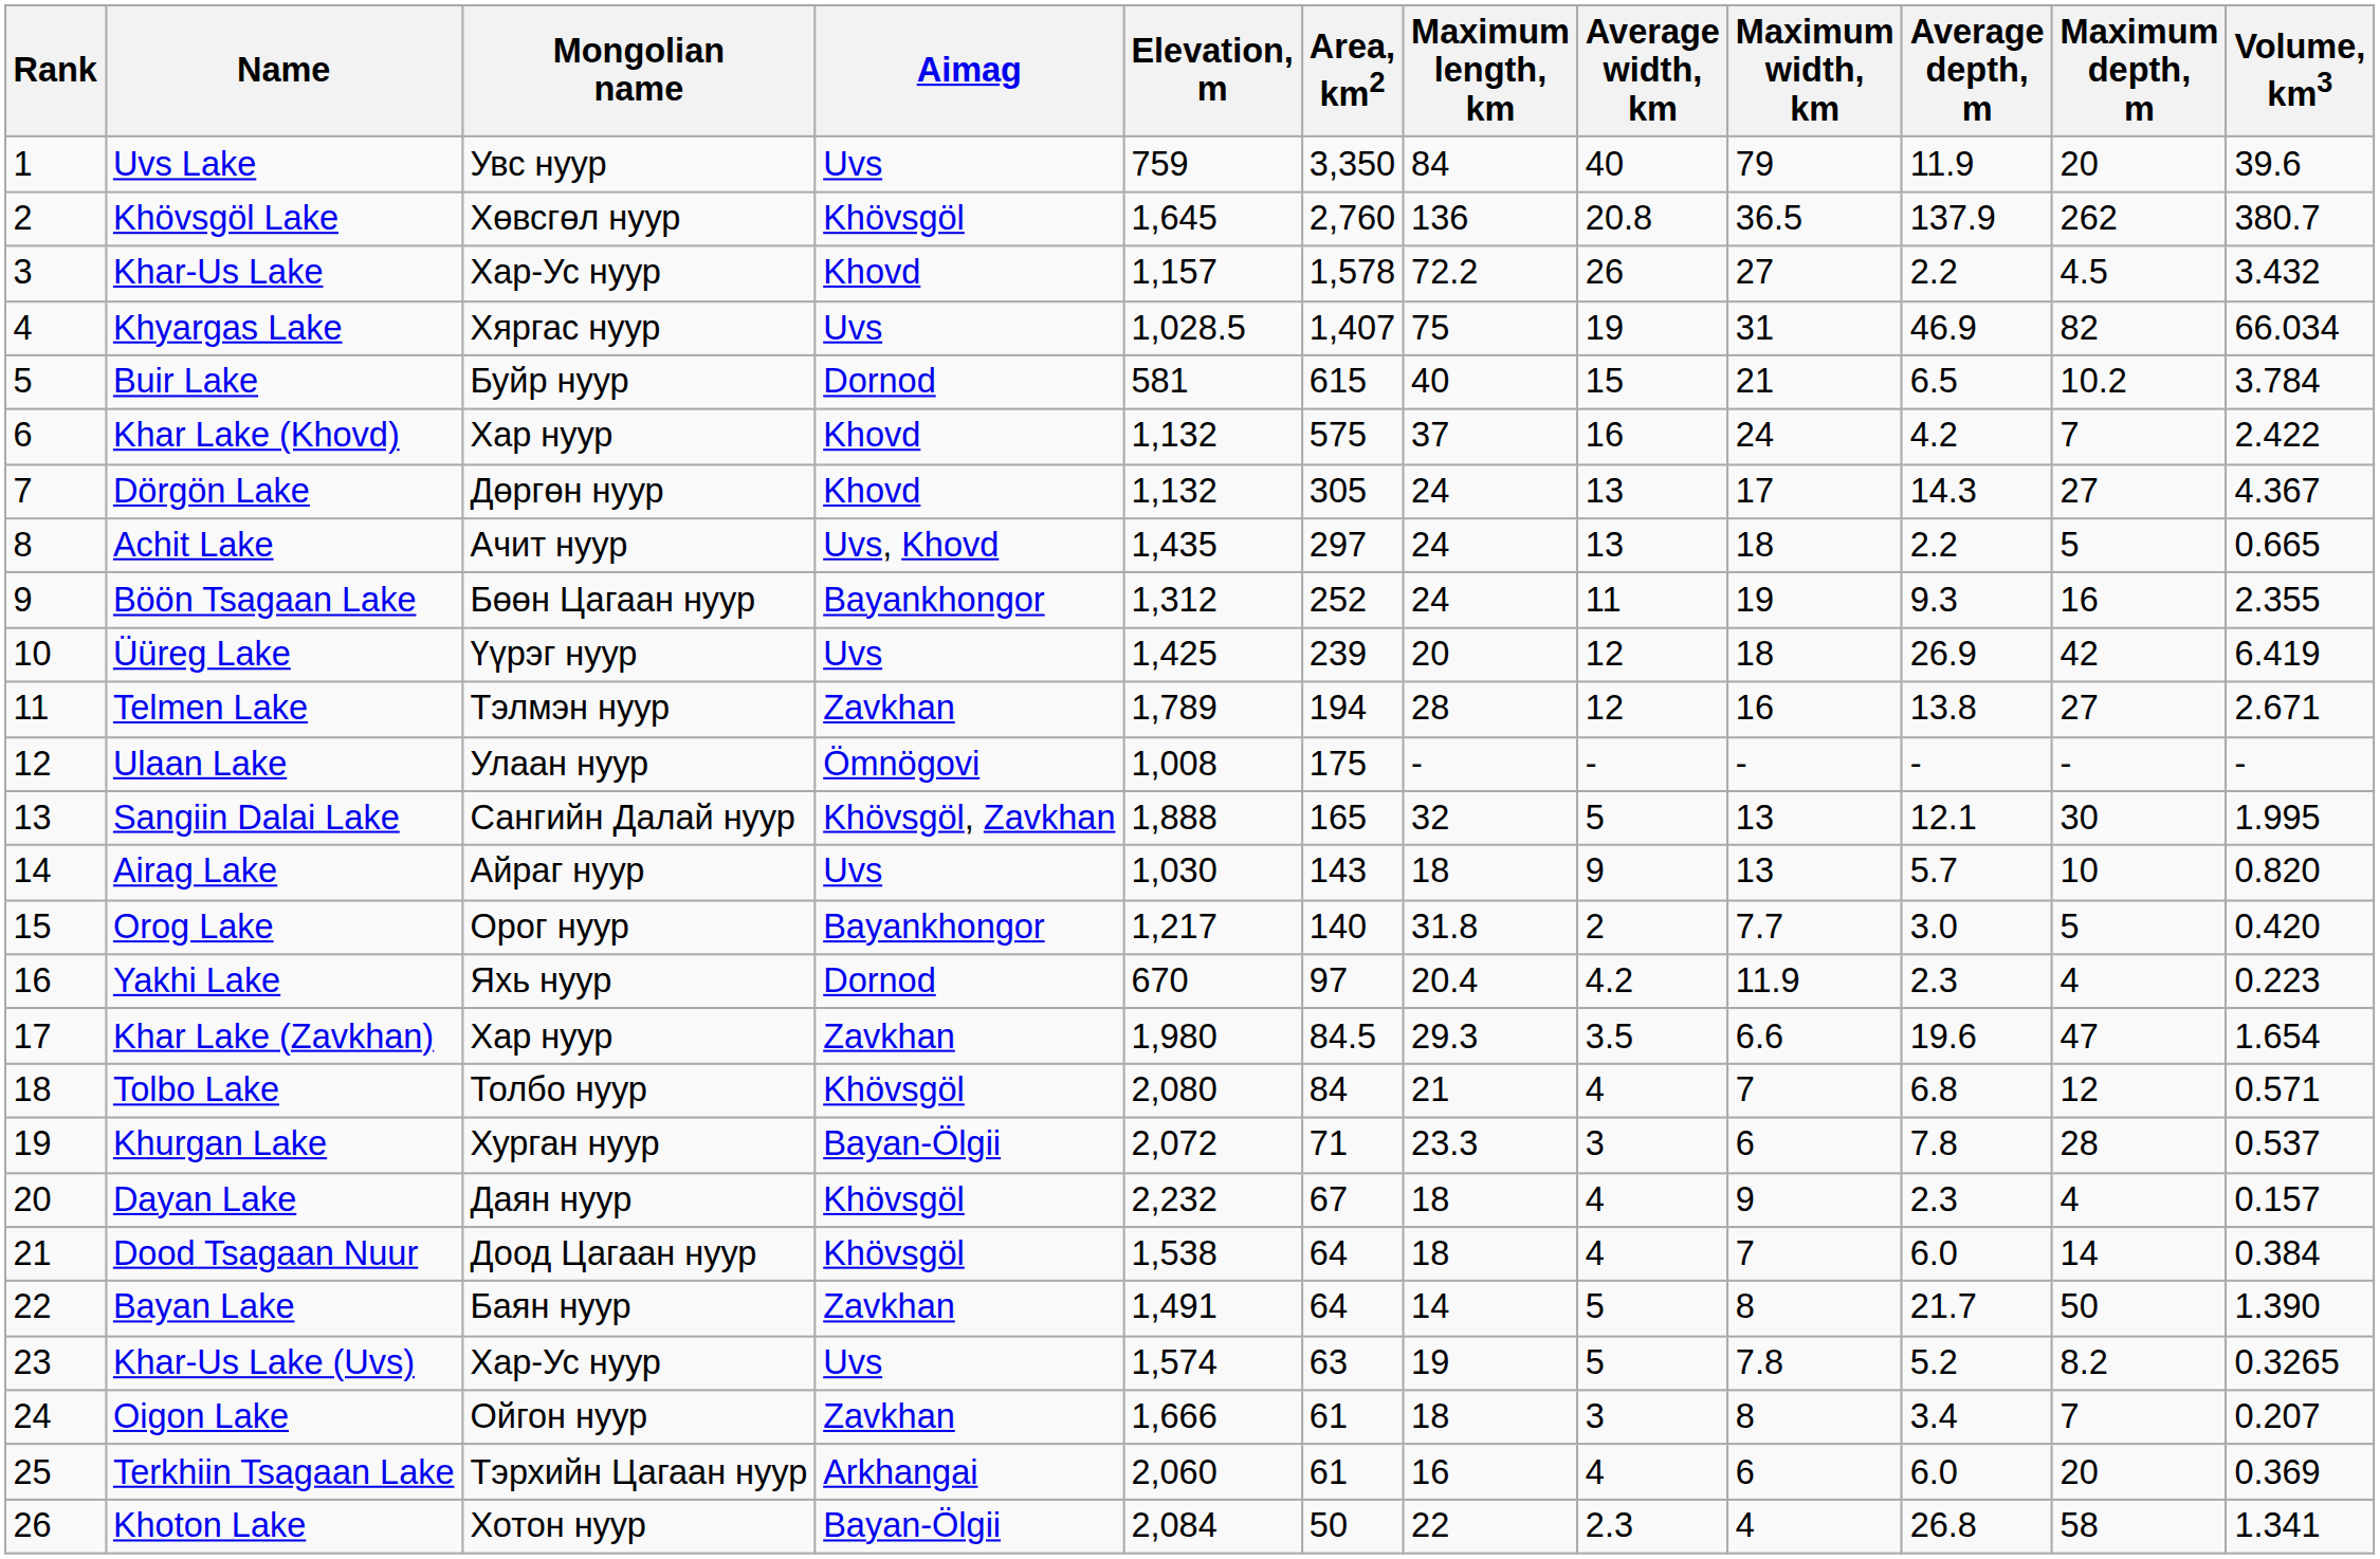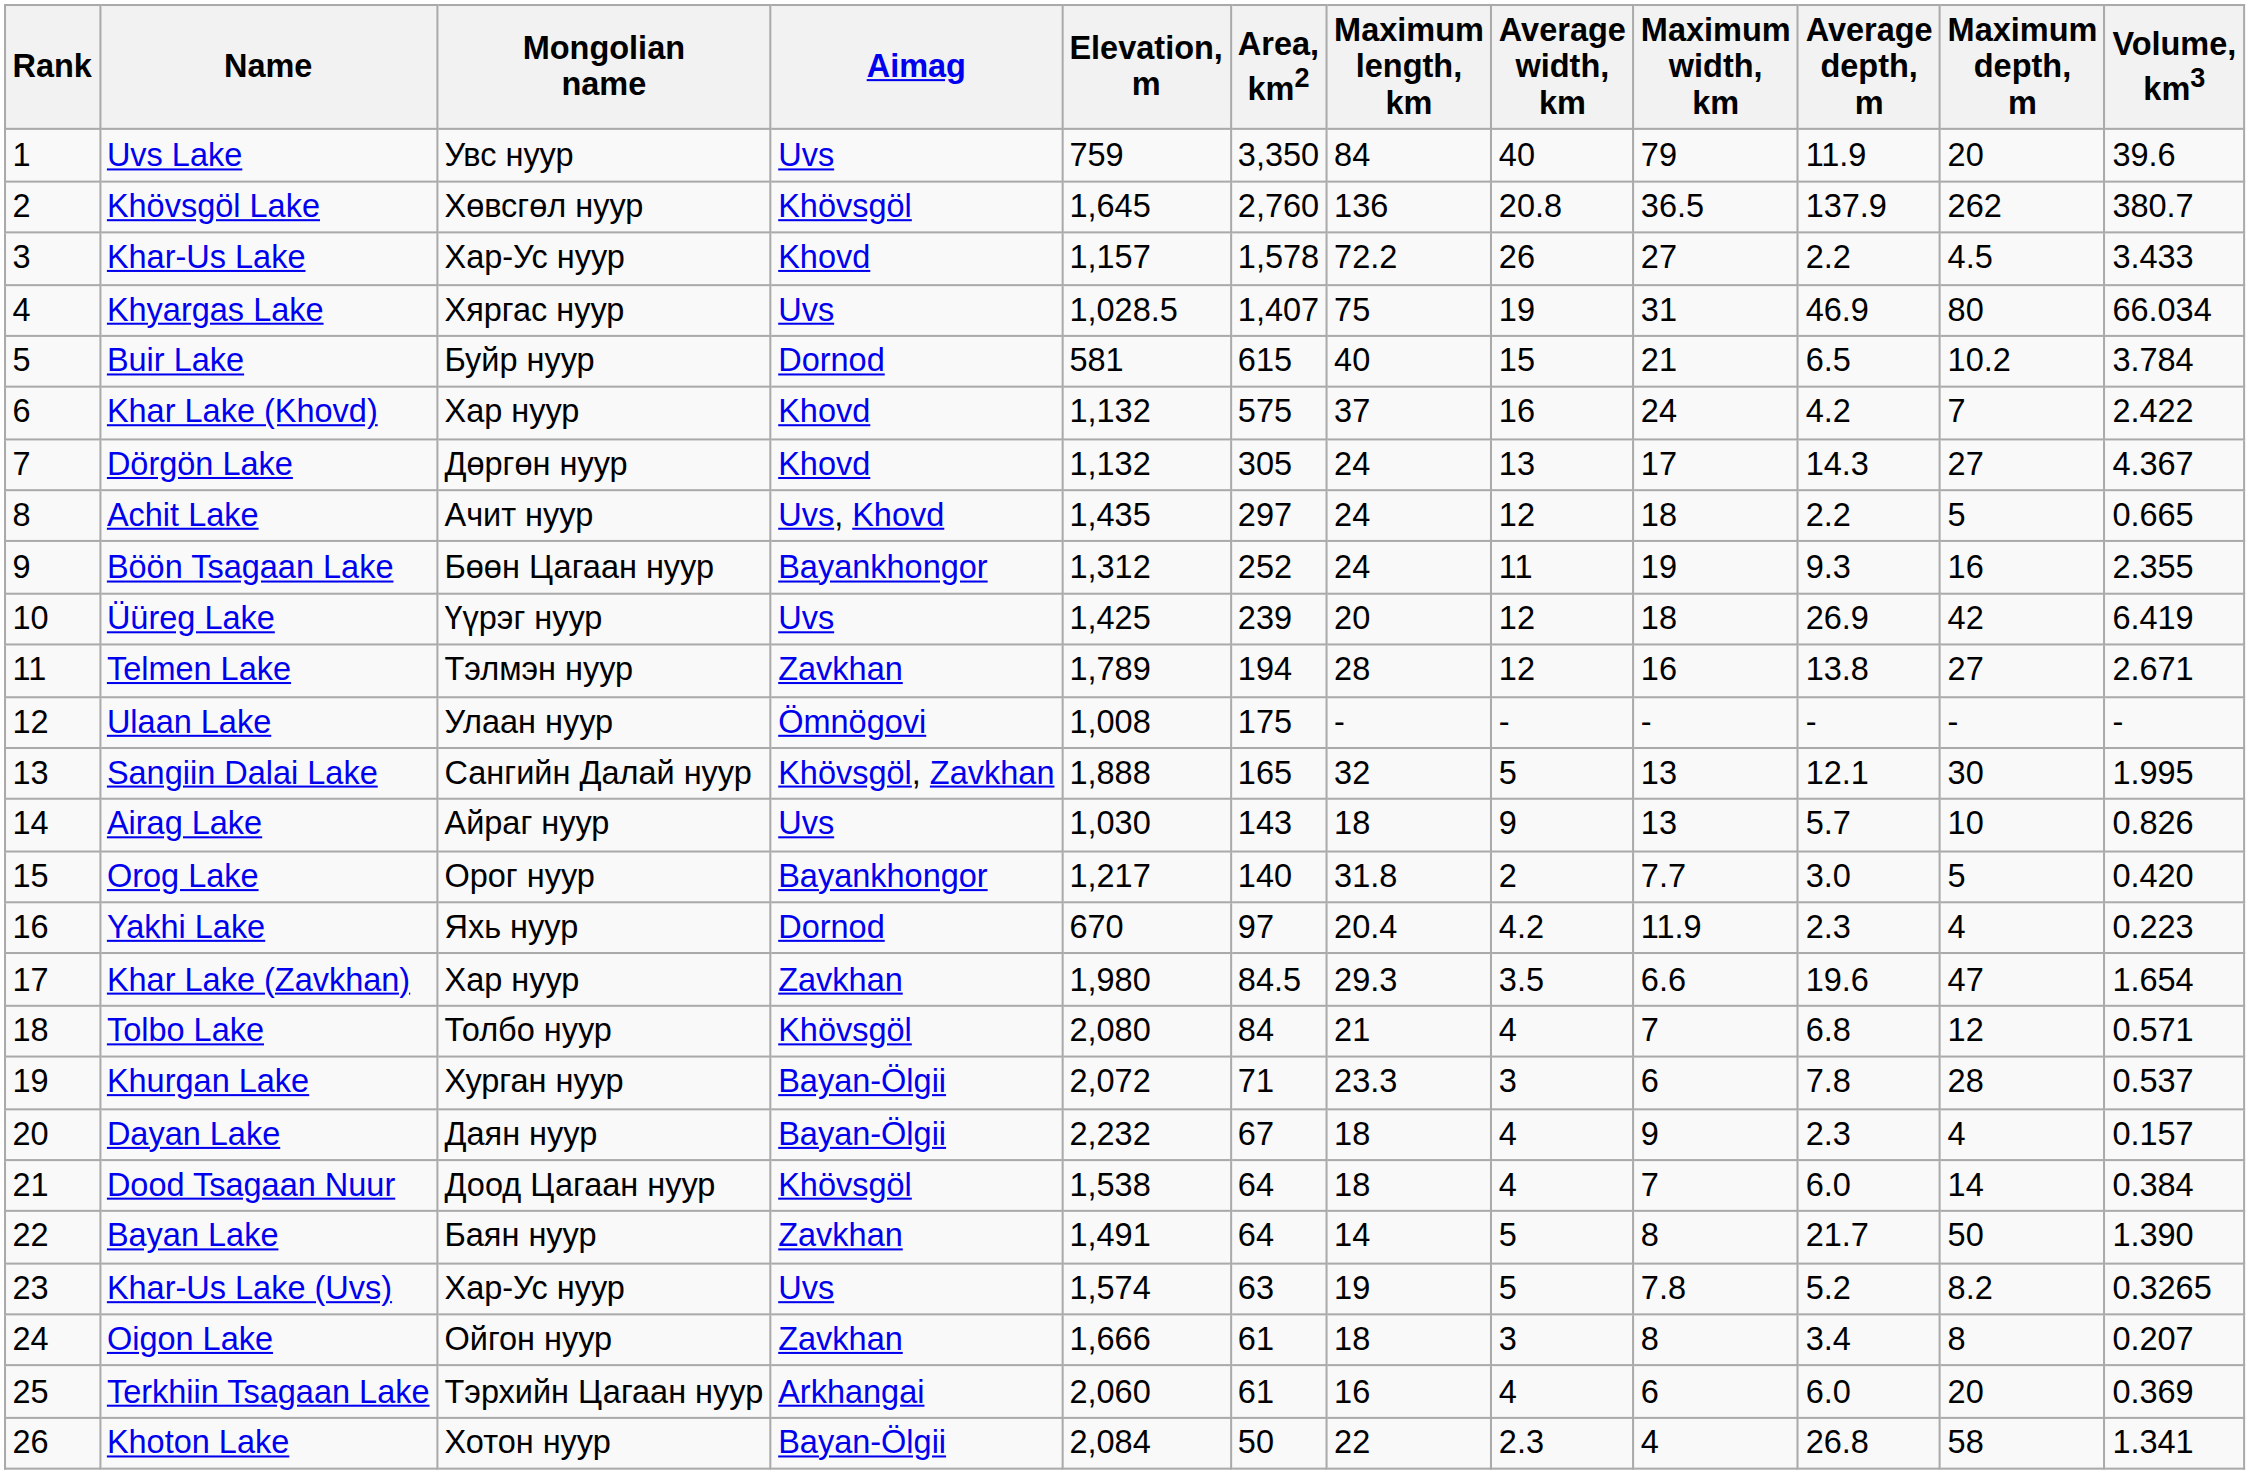Khar-Us Lake | Volume, km3: 3.432 -> 3.433
Khyargas Lake | Maximum depth, m: 82 -> 80
Achit Lake | Average width, km: 13 -> 12
Airag Lake | Volume, km3: 0.820 -> 0.826
Dayan Lake | Aimag: Khövsgöl -> Bayan-Ölgii
Oigon Lake | Maximum depth, m: 7 -> 8
